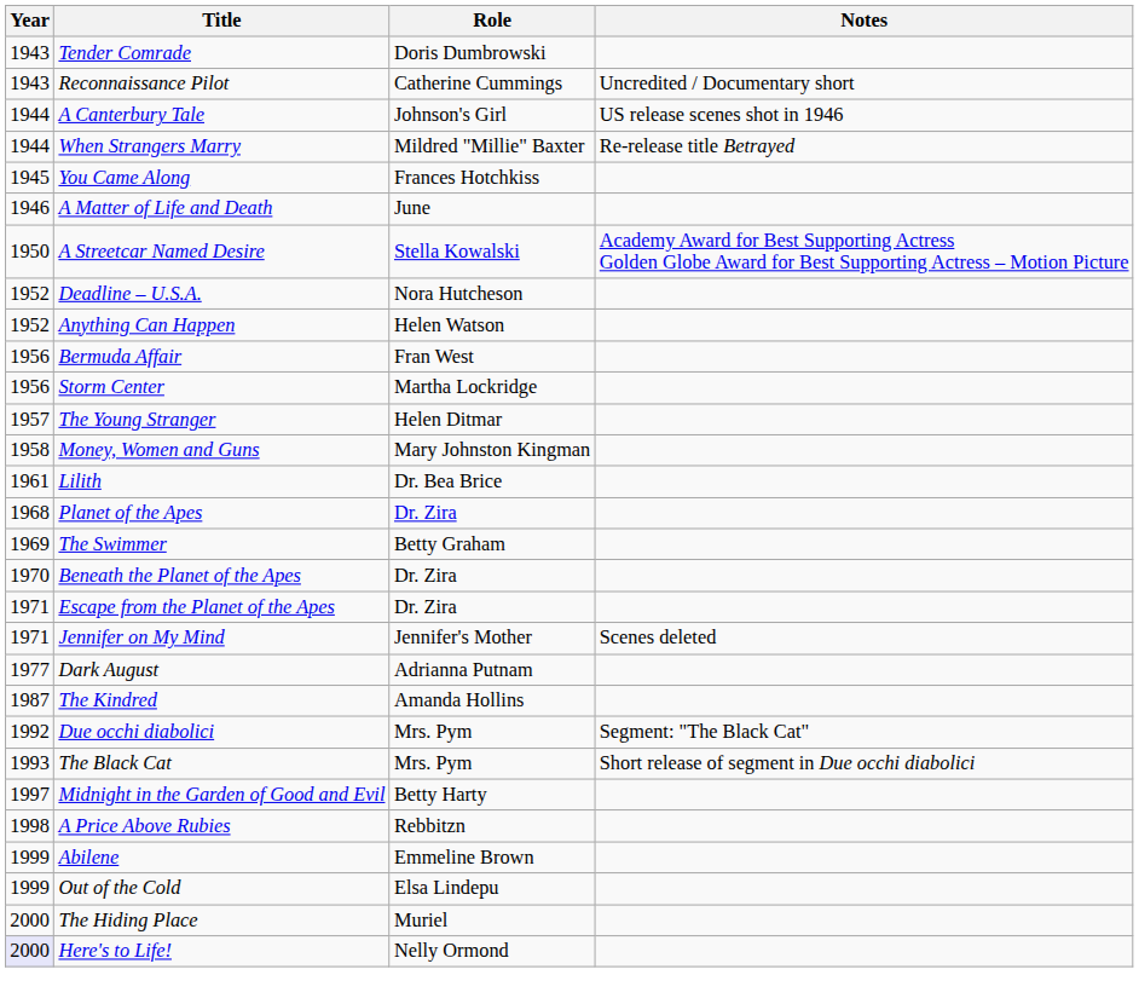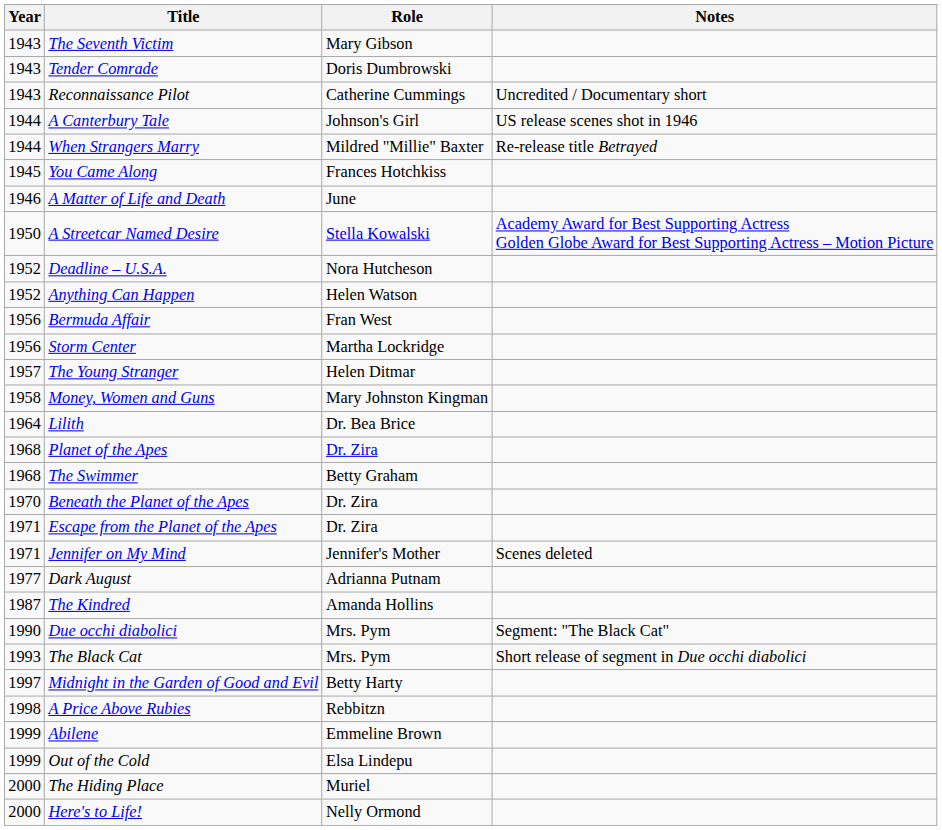+ row: 1943 | The Seventh Victim | Mary Gibson
Lilith | Year: 1961 -> 1964
The Swimmer | Year: 1969 -> 1968
Due occhi diabolici | Year: 1992 -> 1990
Here's to Life! | Year: lavender background -> no background
